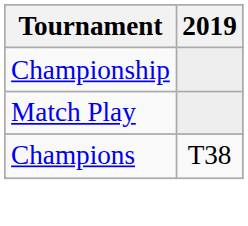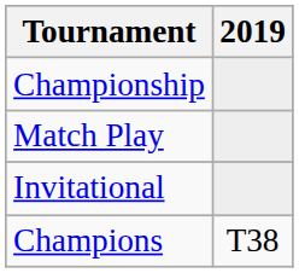+ row: Invitational
